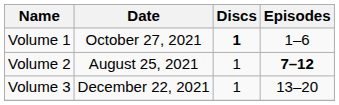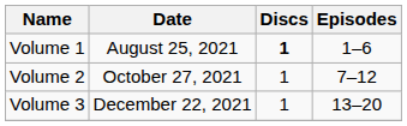Volume 1 | Date: October 27, 2021 -> August 25, 2021
Volume 2 | Date: August 25, 2021 -> October 27, 2021
Volume 2 | Episodes: bold -> normal
